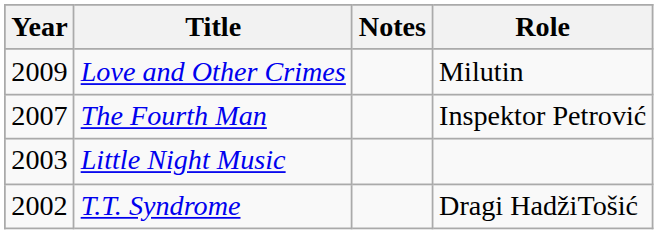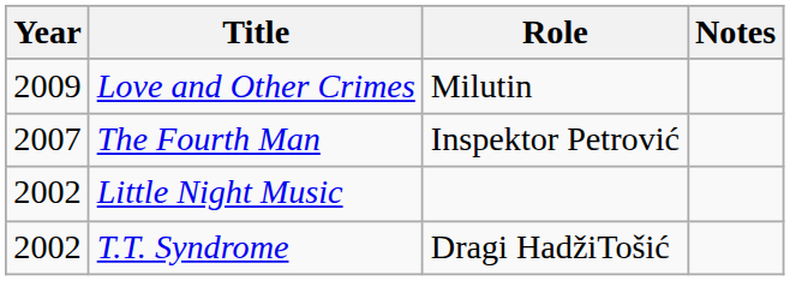columns swapped: Role <-> Notes
Little Night Music | Year: 2003 -> 2002
